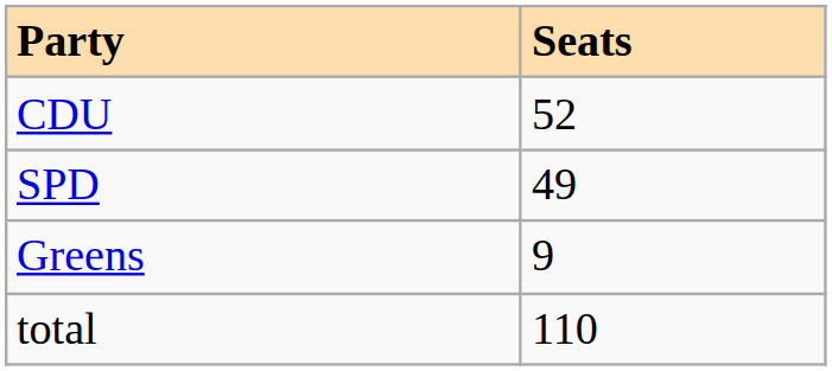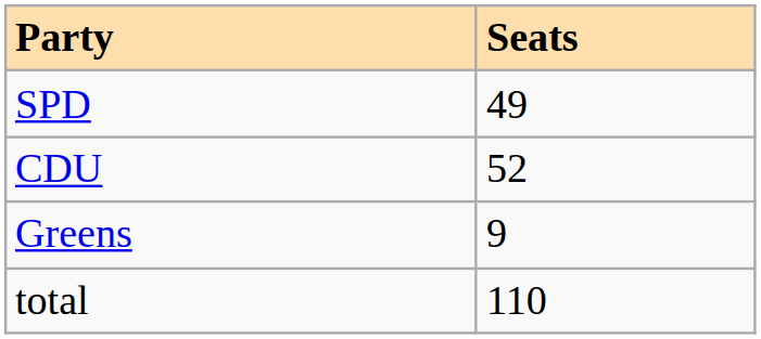rows swapped: CDU <-> SPD
